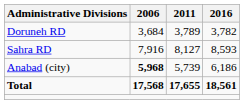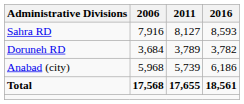rows swapped: Doruneh RD <-> Sahra RD
Anabad (city) | 2006: bold -> normal
